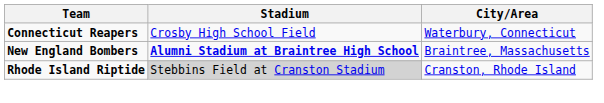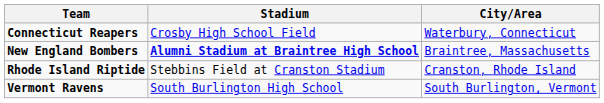Rhode Island Riptide | Stadium: lightgrey background -> no background
+ row: Vermont Ravens | South Burlington High School | South Burlington, Vermont
